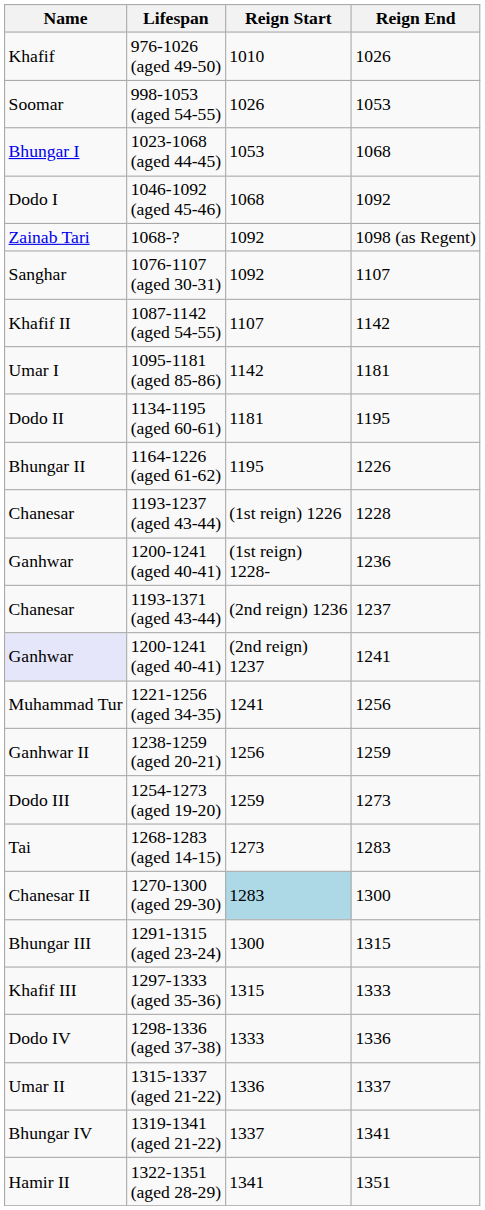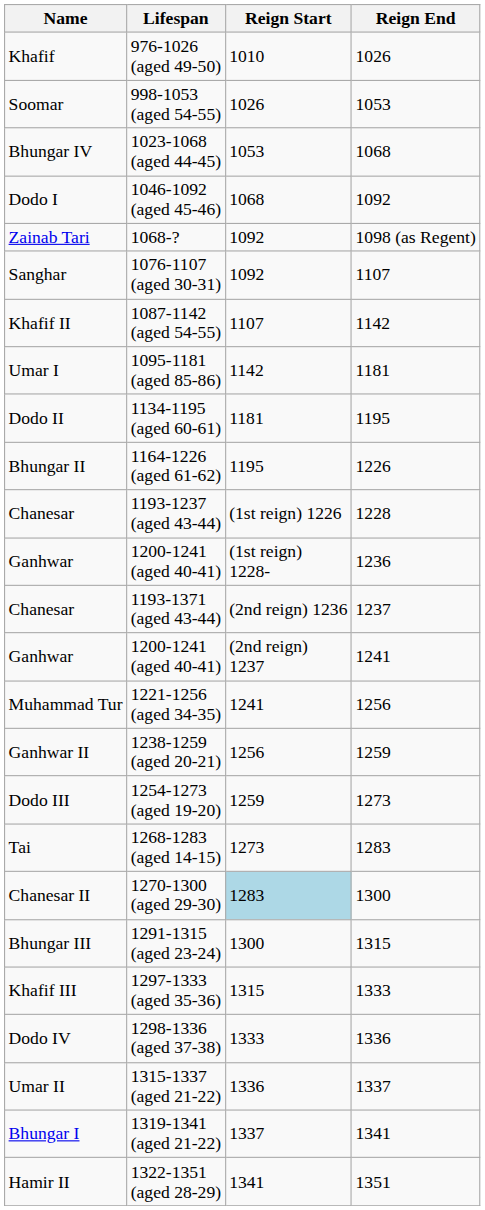1023-1068 (aged 44-45) | Name: Bhungar I -> Bhungar IV
1200-1241 (aged 40-41) / 1241 | Name: lavender background -> no background
1319-1341 (aged 21-22) | Name: Bhungar IV -> Bhungar I
